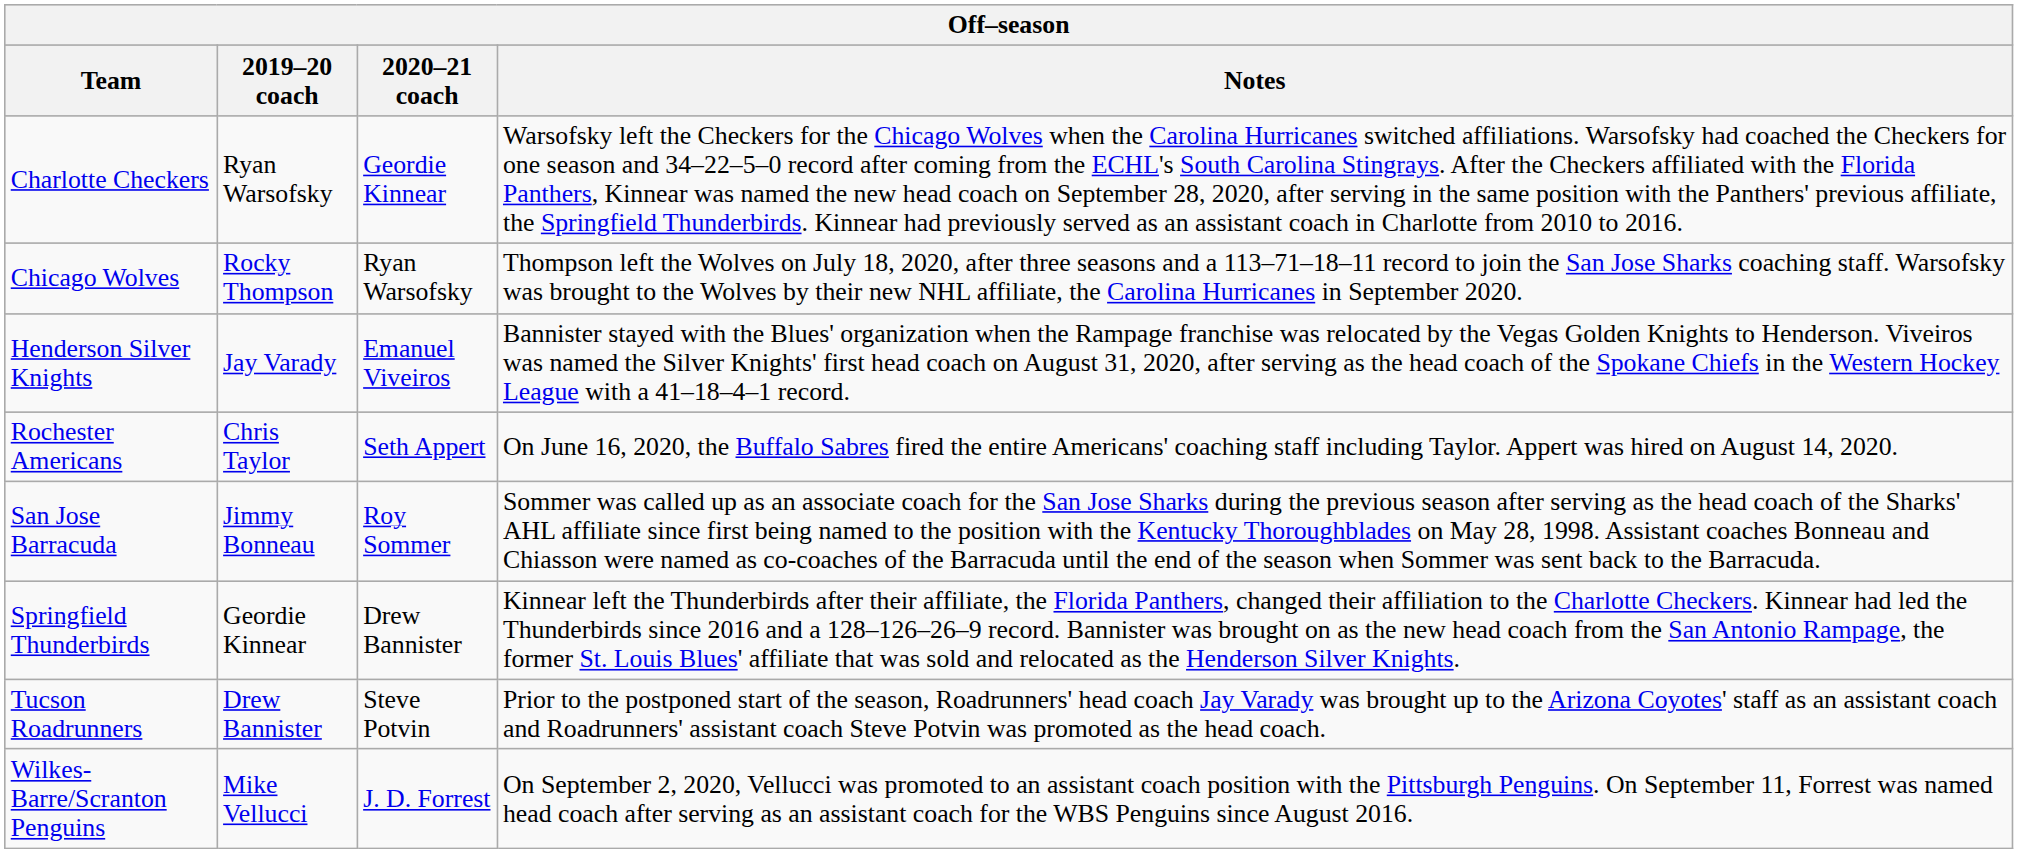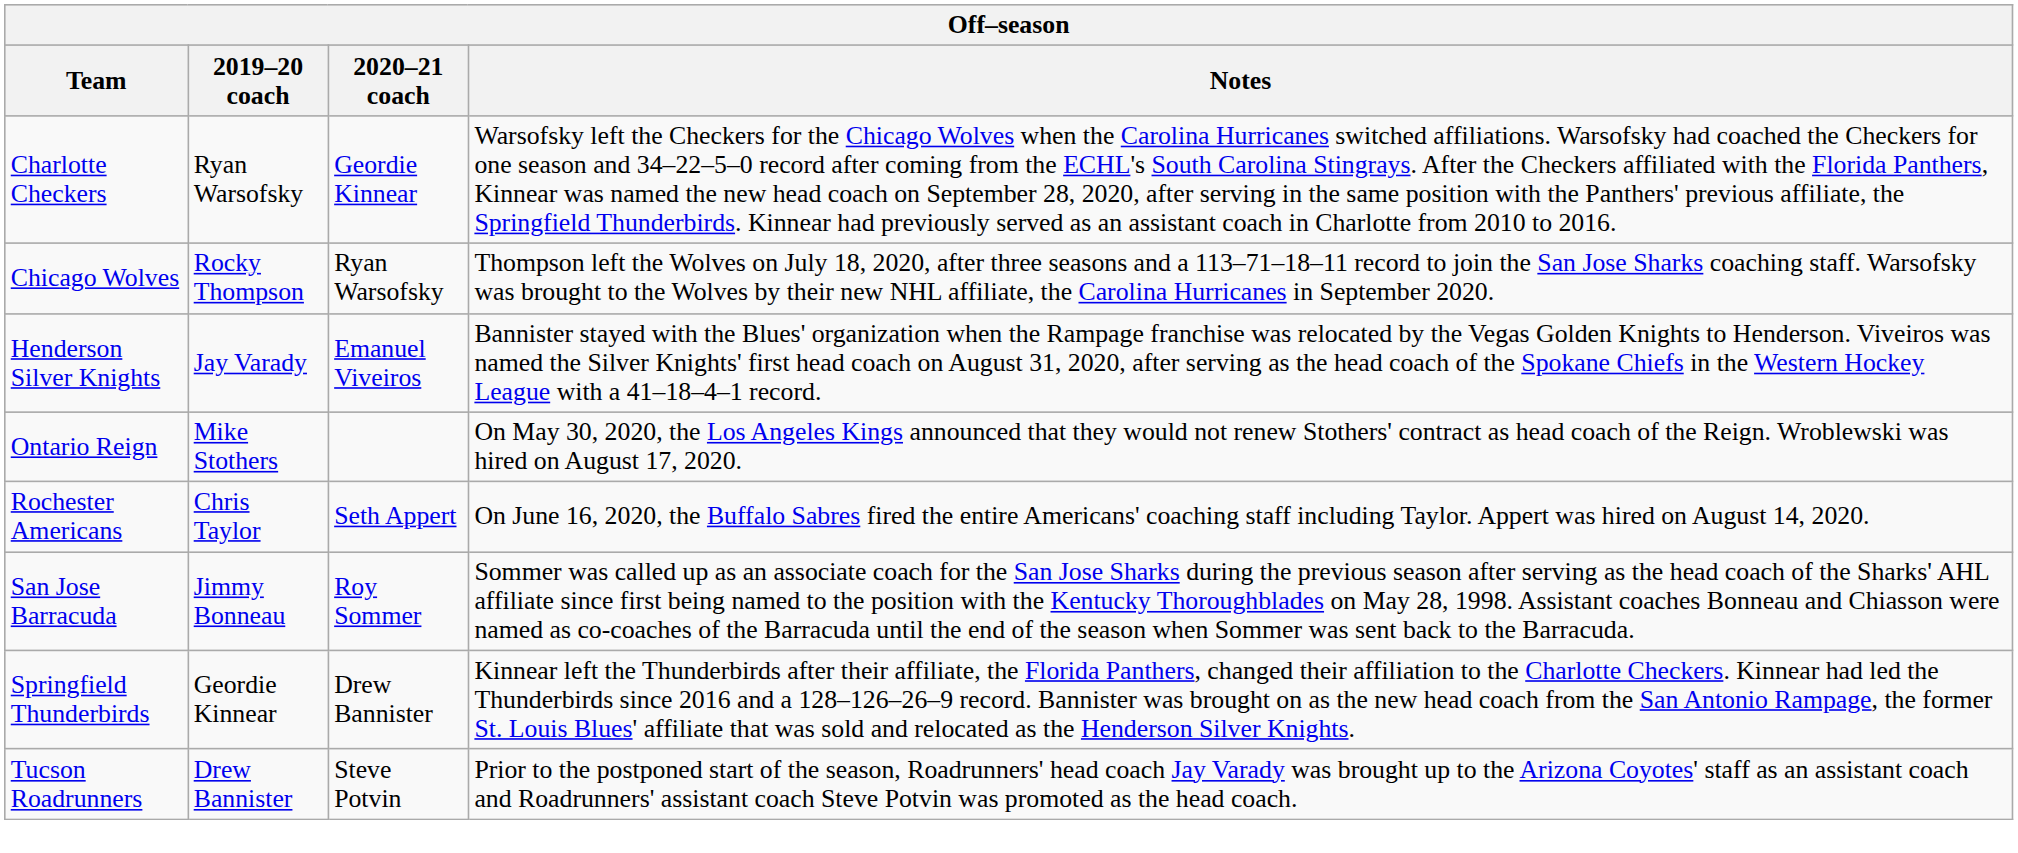+ row: Ontario Reign | Mike Stothers | On May 30, 2020, the Los Angeles Kings announced that they would not renew Stothers' contract as head coach of the Reign. Wroblewski was hired on August 17, 2020.
- row: Wilkes-Barre/Scranton Penguins | Mike Vellucci | J. D. Forrest | On September 2, 2020, Vellucci was promoted to an assistant coach position with the Pittsburgh Penguins. On September 11, Forrest was named head coach after serving as an assistant coach for the WBS Penguins since August 2016.
